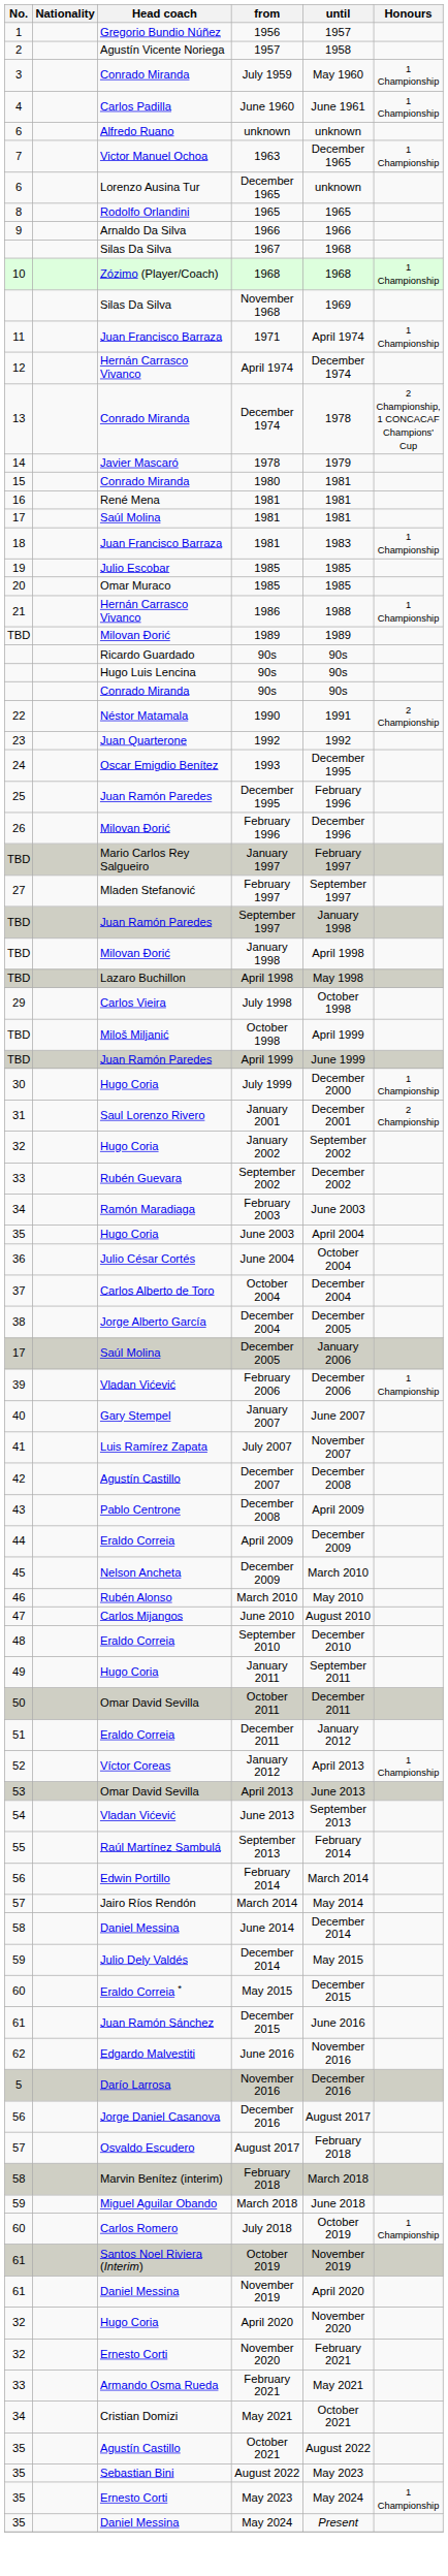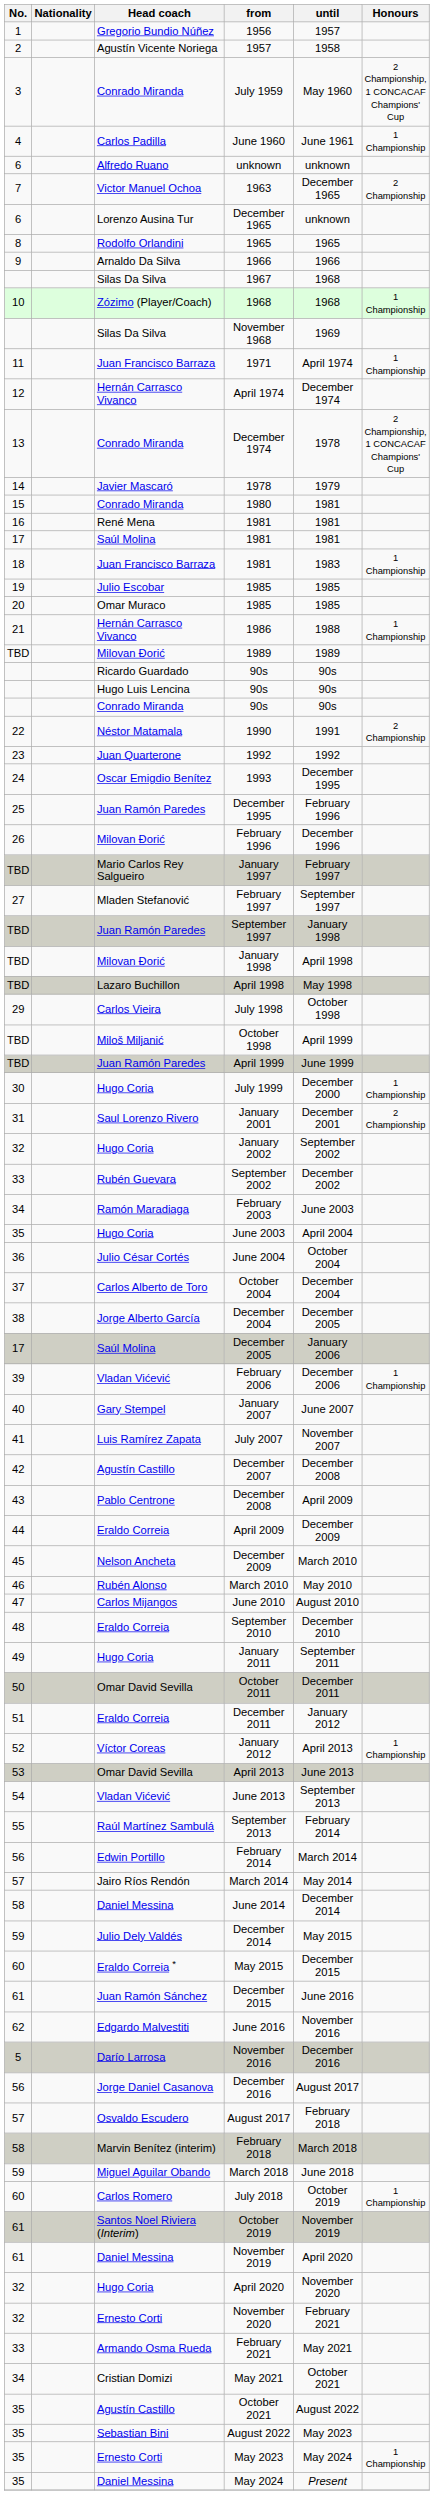July 1959 | Honours: 1 Championship -> 2 Championship, 1 CONCACAF Champions' Cup
1963 | Honours: 1 Championship -> 2 Championship
